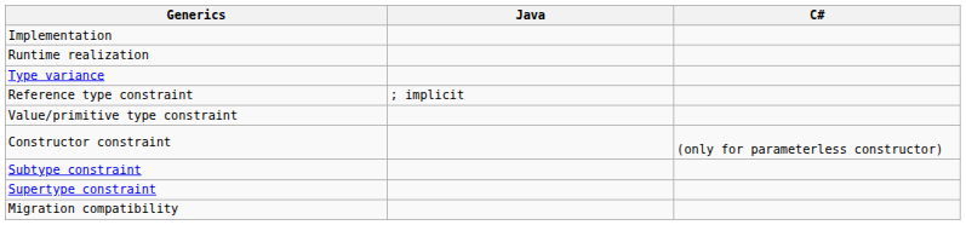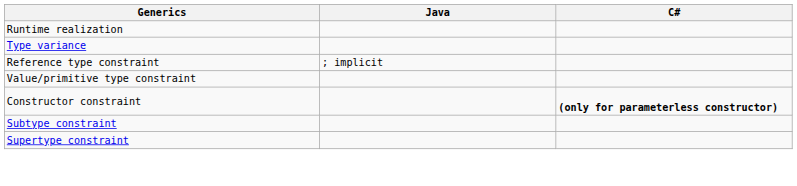- row: Implementation
Constructor constraint | C#: normal -> bold
- row: Migration compatibility
